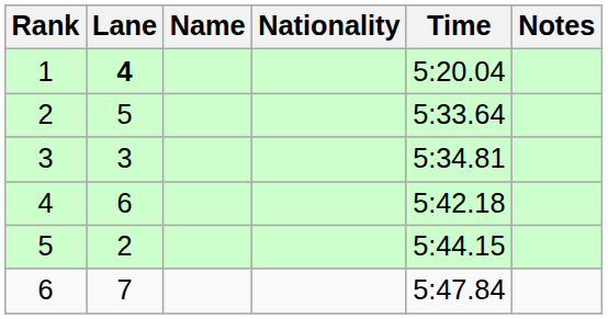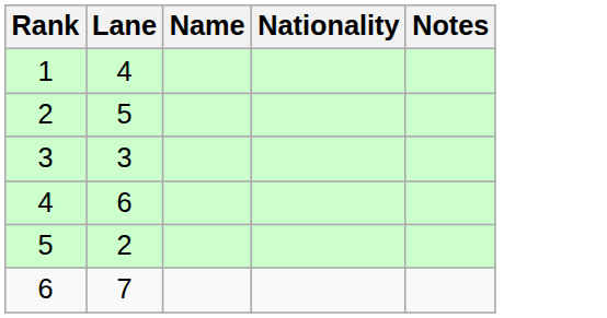- column: Time | 5:20.04 | 5:33.64 | 5:34.81 | 5:42.18 | 5:44.15 | 5:47.84
1 | Lane: bold -> normal
